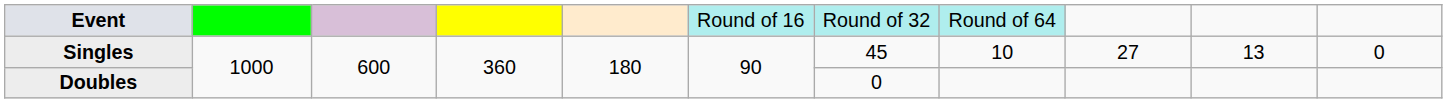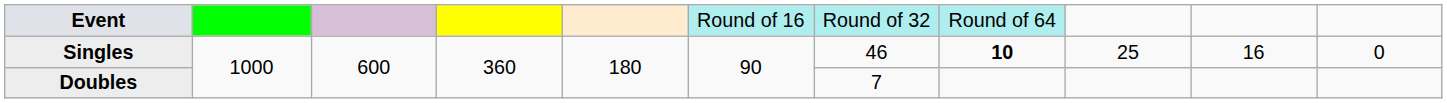Singles | column 7: 45 -> 46
Singles | column 8: normal -> bold
Singles | column 9: 27 -> 25
Singles | column 10: 13 -> 16
Doubles | column 7: 0 -> 7
